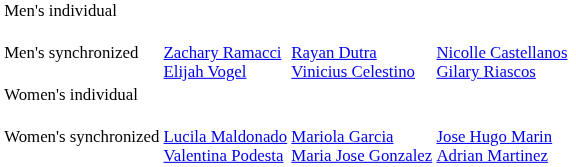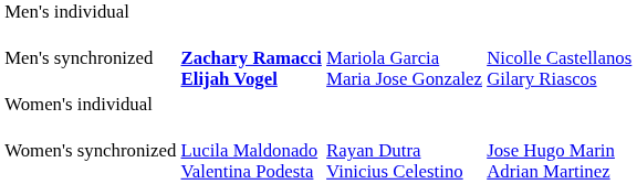Men's synchronized | column 2: normal -> bold
Men's synchronized | column 3: Rayan Dutra Vinicius Celestino -> Mariola Garcia Maria Jose Gonzalez
Women's synchronized | column 3: Mariola Garcia Maria Jose Gonzalez -> Rayan Dutra Vinicius Celestino
